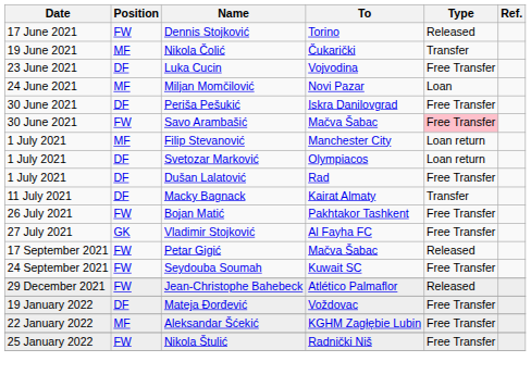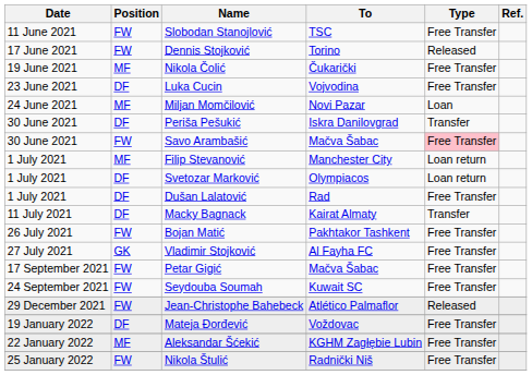+ row: 11 June 2021 | FW | Slobodan Stanojlović | TSC | Free Transfer
Nikola Čolić | Type: Transfer -> Free Transfer
Periša Pešukić | Type: Free Transfer -> Transfer
Petar Gigić | Type: Released -> Free Transfer
